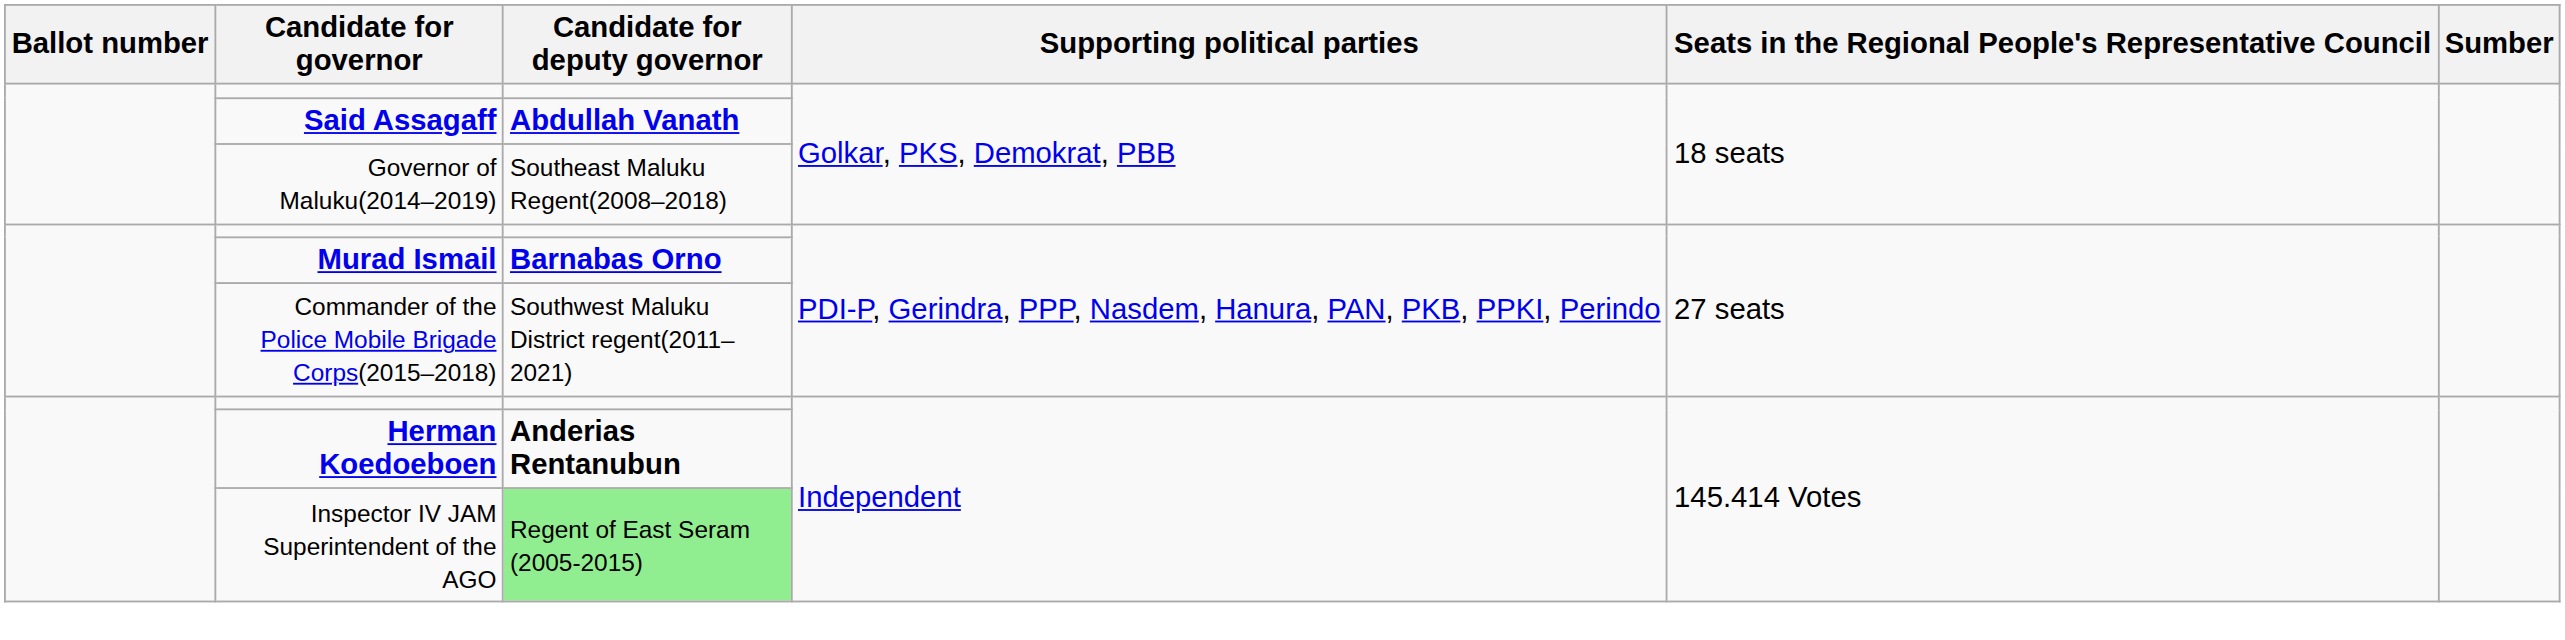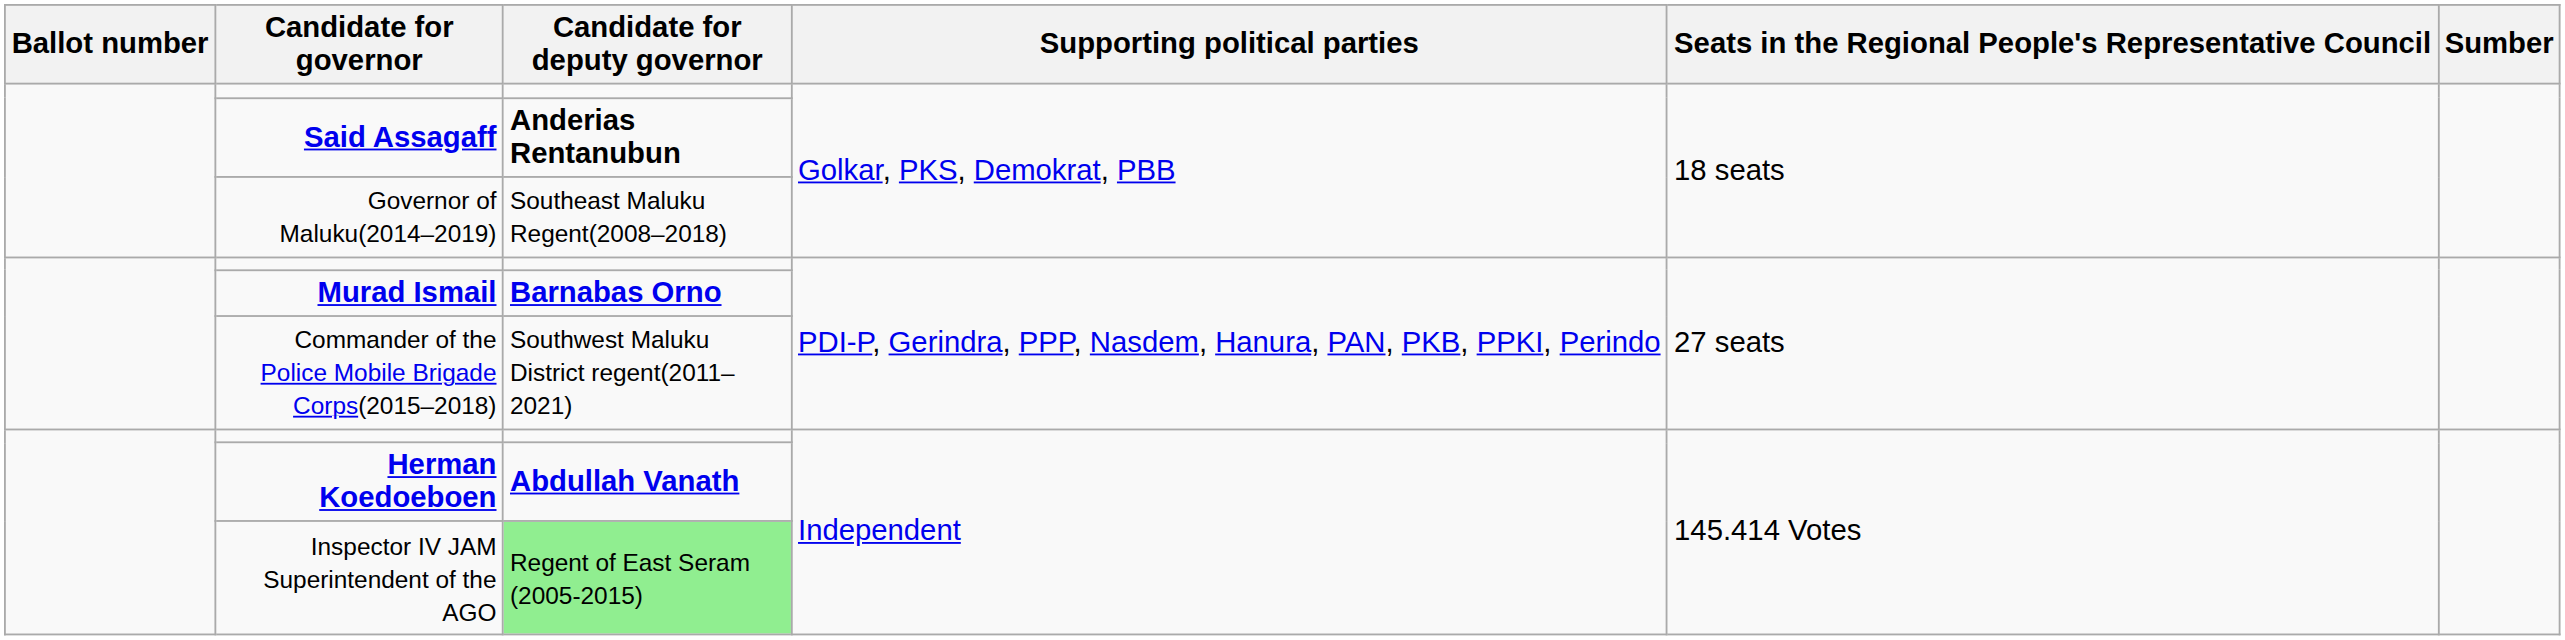Said Assagaff | Candidate for deputy governor: Abdullah Vanath -> Anderias Rentanubun
Herman Koedoeboen | Candidate for deputy governor: Anderias Rentanubun -> Abdullah Vanath
